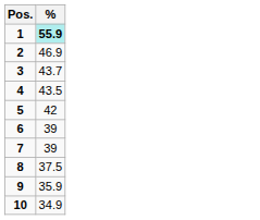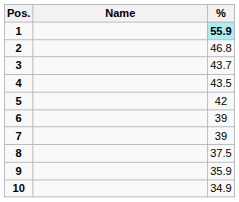+ column: Name
2 | %: 46.9 -> 46.8
